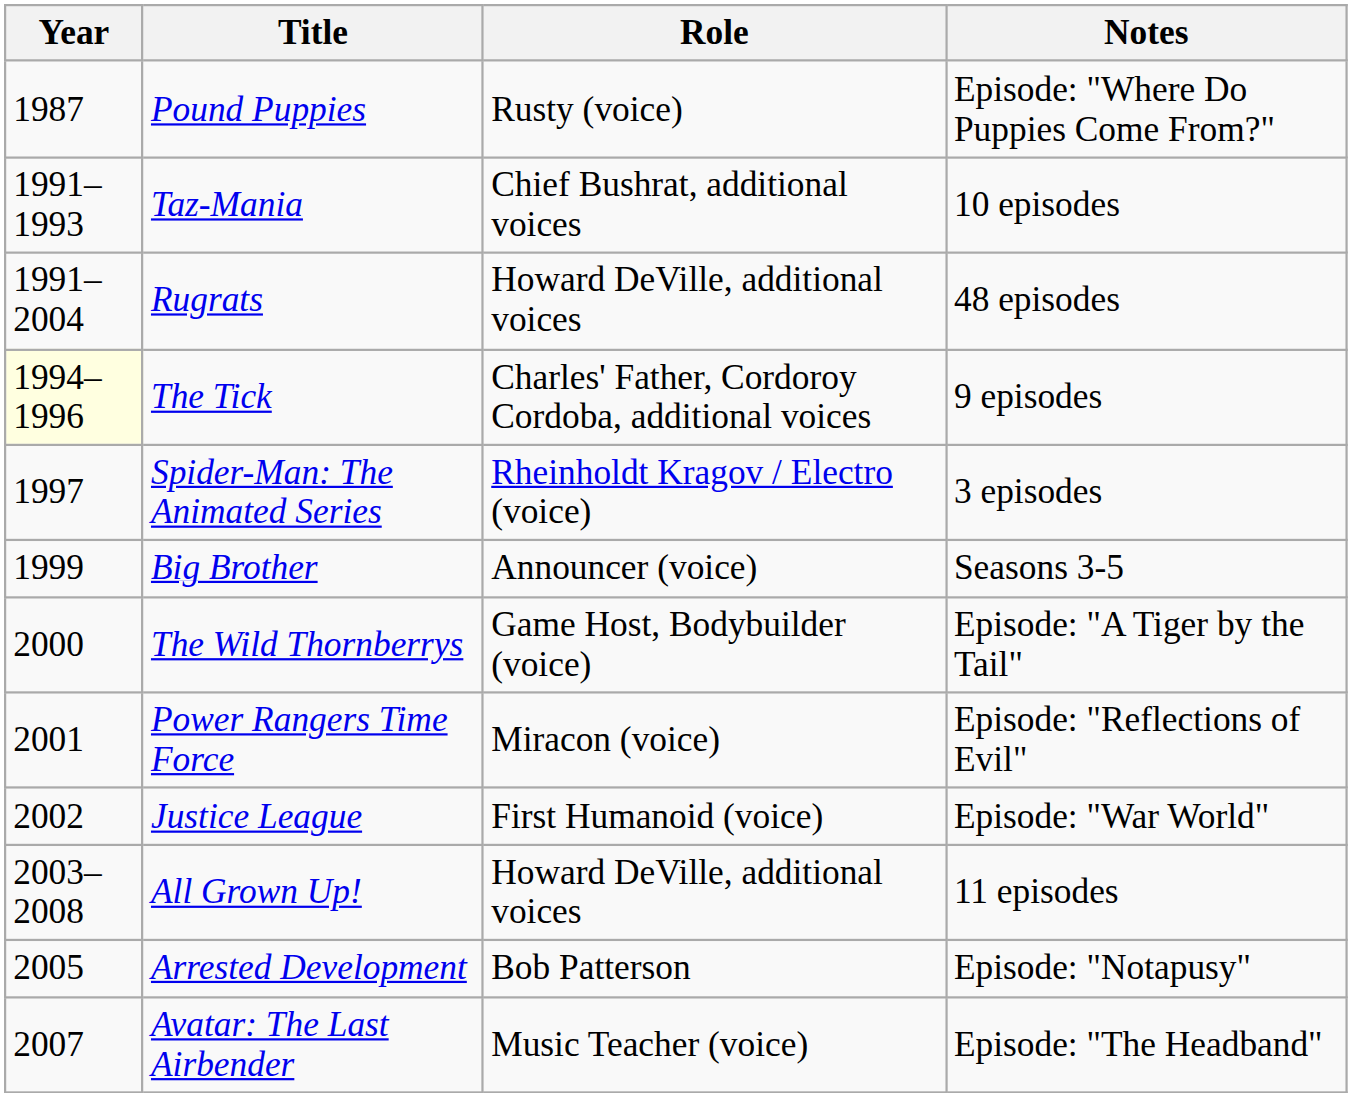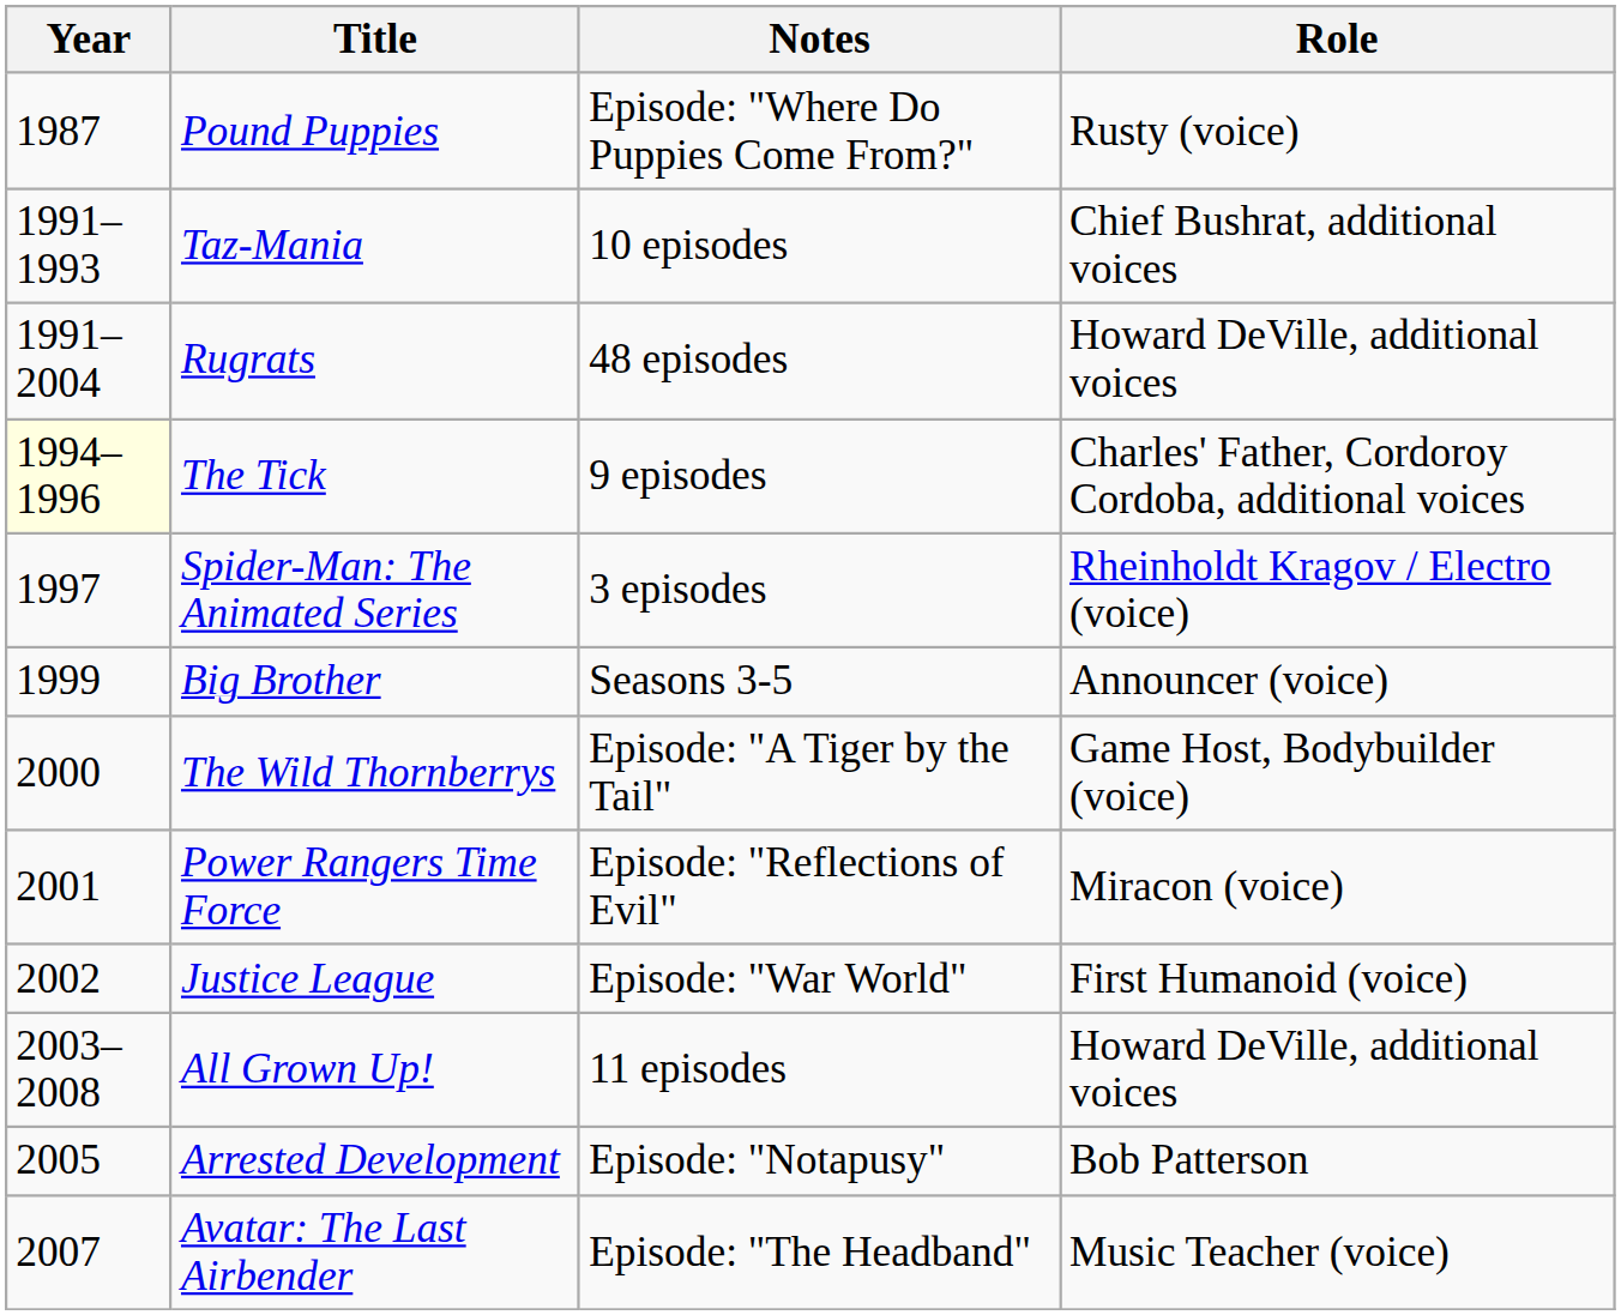columns swapped: Role <-> Notes
